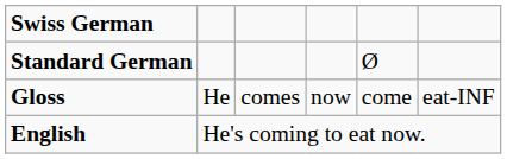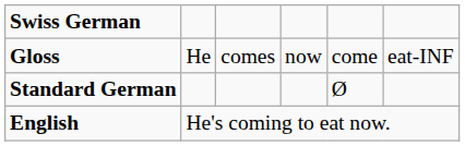rows swapped: Gloss <-> Standard German
